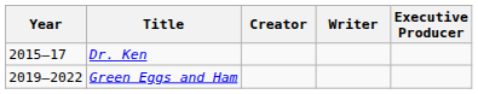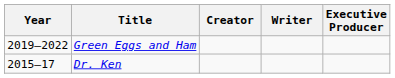rows swapped: Dr. Ken <-> Green Eggs and Ham
